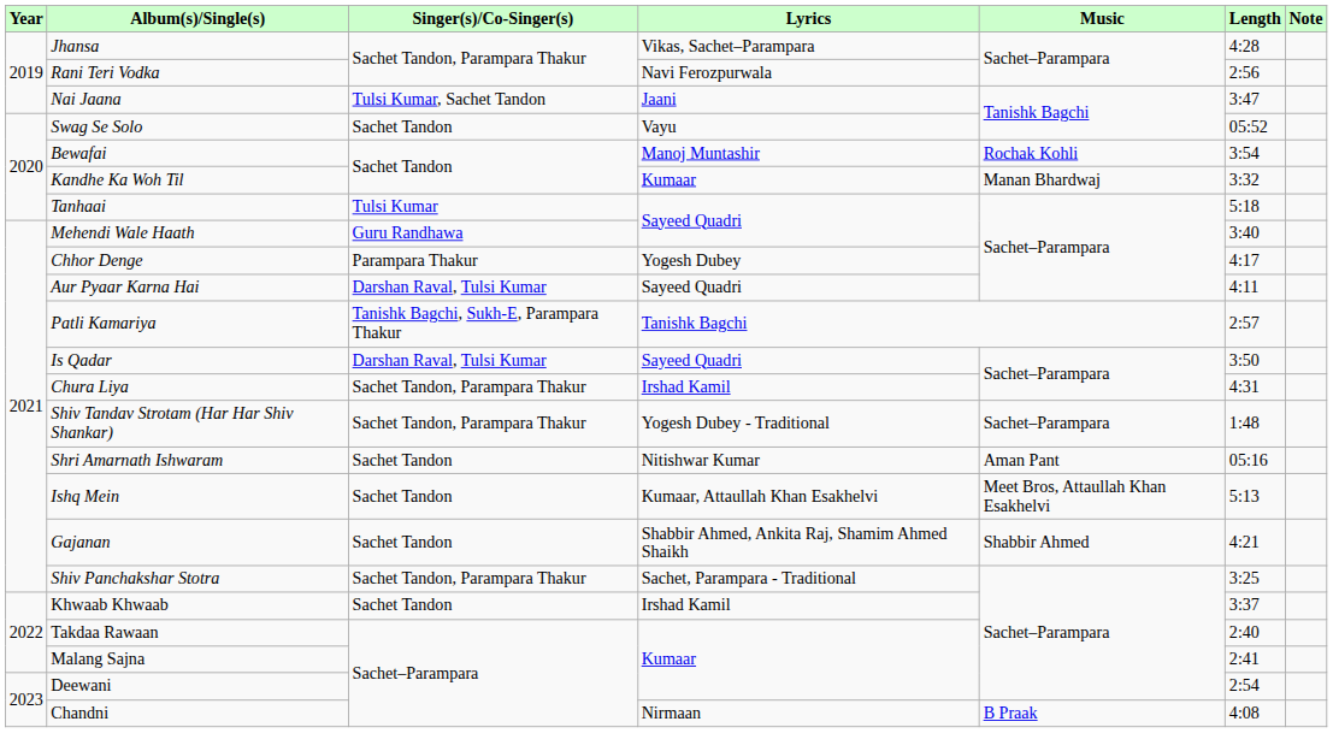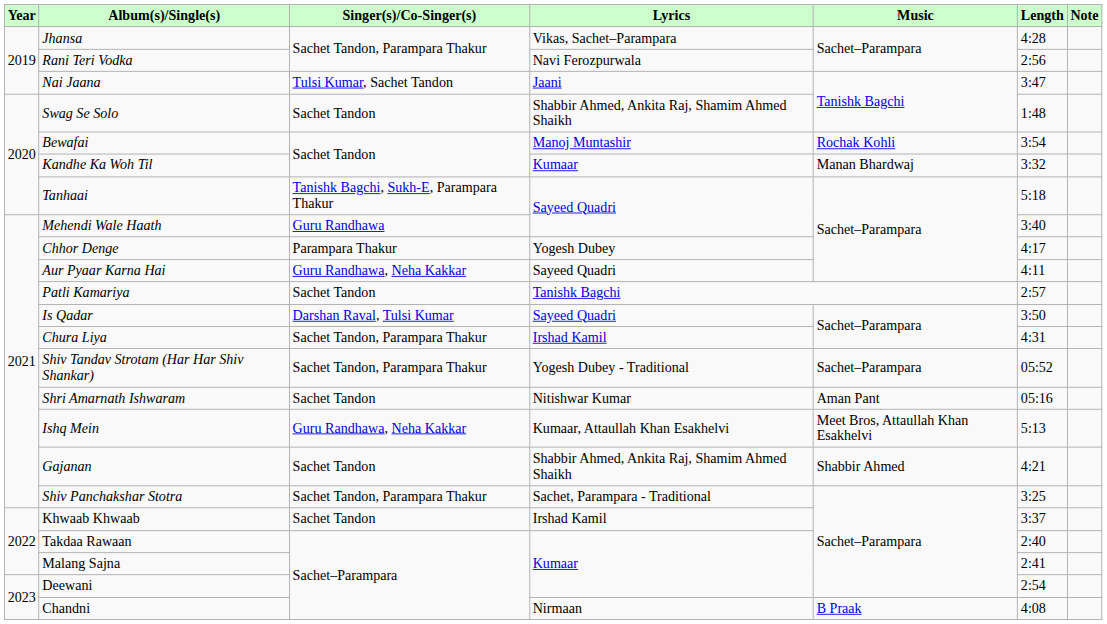Swag Se Solo | Lyrics: Vayu -> Shabbir Ahmed, Ankita Raj, Shamim Ahmed Shaikh
Swag Se Solo | Length: 05:52 -> 1:48
Tanhaai | Singer(s)/Co-Singer(s): Tulsi Kumar -> Tanishk Bagchi, Sukh-E, Parampara Thakur
Aur Pyaar Karna Hai | Singer(s)/Co-Singer(s): Darshan Raval, Tulsi Kumar -> Guru Randhawa, Neha Kakkar
Patli Kamariya | Singer(s)/Co-Singer(s): Tanishk Bagchi, Sukh-E, Parampara Thakur -> Sachet Tandon
Shiv Tandav Strotam (Har Har Shiv Shankar) | Length: 1:48 -> 05:52
Ishq Mein | Singer(s)/Co-Singer(s): Sachet Tandon -> Guru Randhawa, Neha Kakkar
